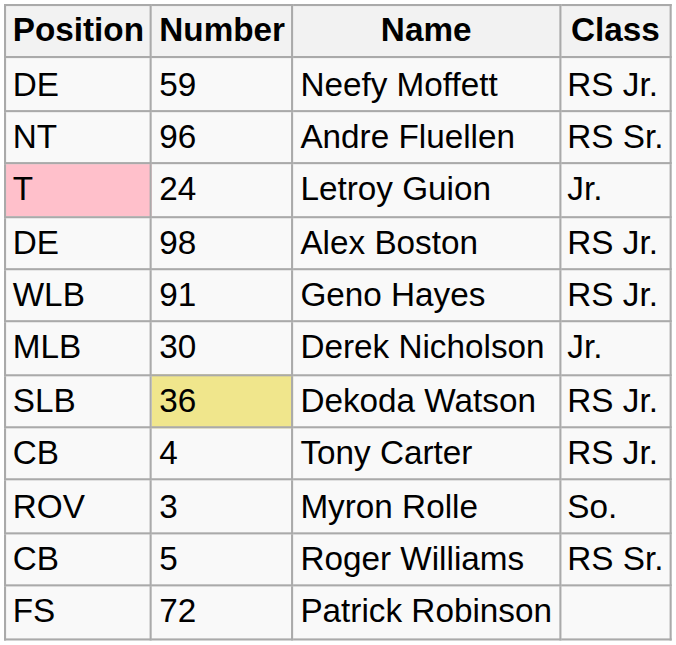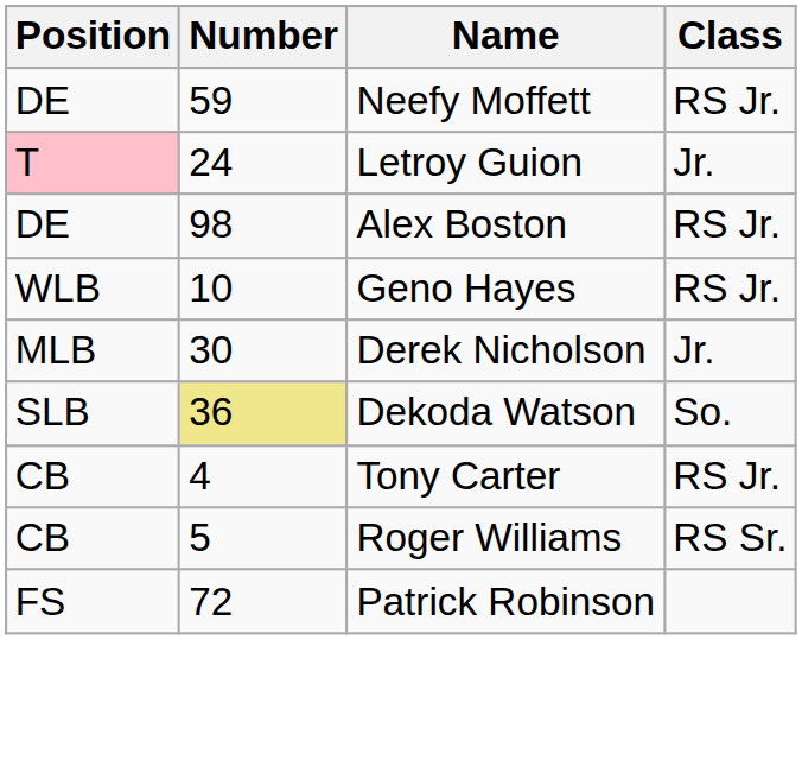- row: NT | 96 | Andre Fluellen | RS Sr.
Geno Hayes | Number: 91 -> 10
Dekoda Watson | Class: RS Jr. -> So.
- row: ROV | 3 | Myron Rolle | So.
